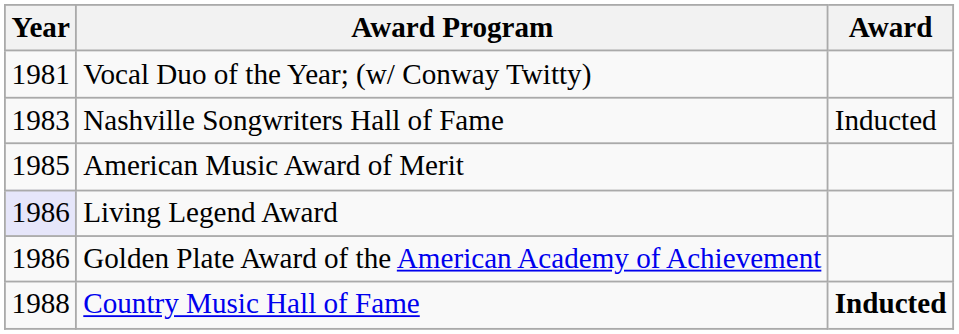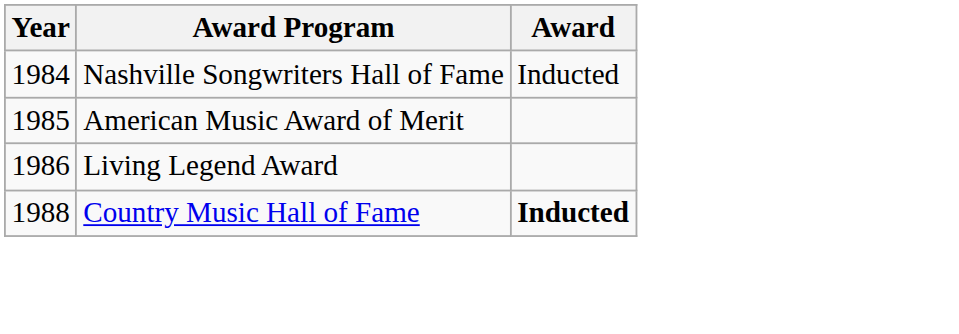- row: 1981 | Vocal Duo of the Year; (w/ Conway Twitty)
Nashville Songwriters Hall of Fame | Year: 1983 -> 1984
Living Legend Award | Year: lavender background -> no background
- row: 1986 | Golden Plate Award of the American Academy of Achievement
